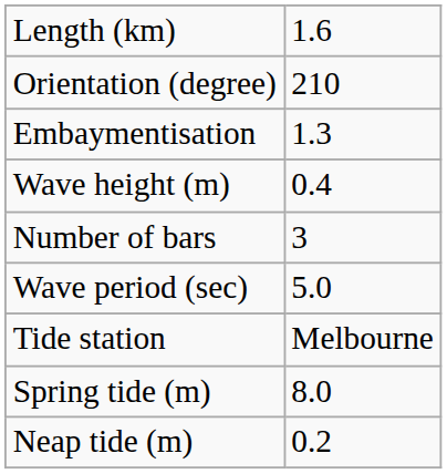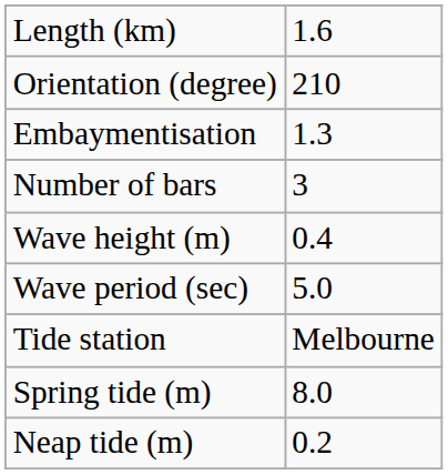rows swapped: Number of bars <-> Wave height (m)
